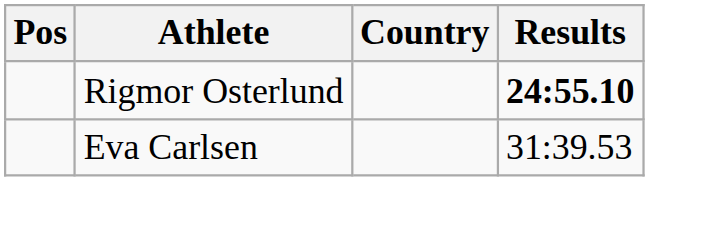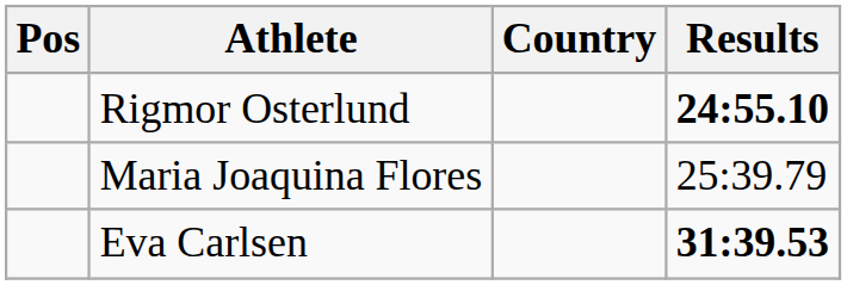+ row: Maria Joaquina Flores | 25:39.79
Eva Carlsen | Results: normal -> bold
